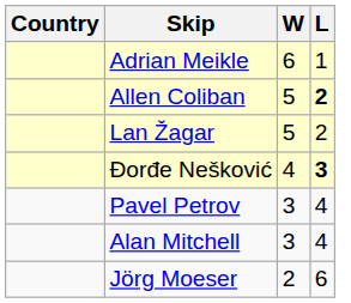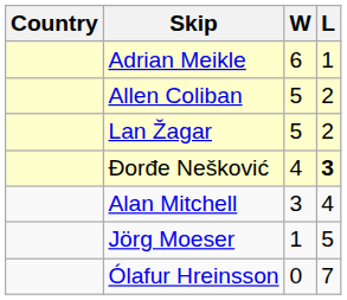Allen Coliban | L: bold -> normal
- row: Pavel Petrov | 3 | 4
Jörg Moeser | W: 2 -> 1
Jörg Moeser | L: 6 -> 5
+ row: Ólafur Hreinsson | 0 | 7
